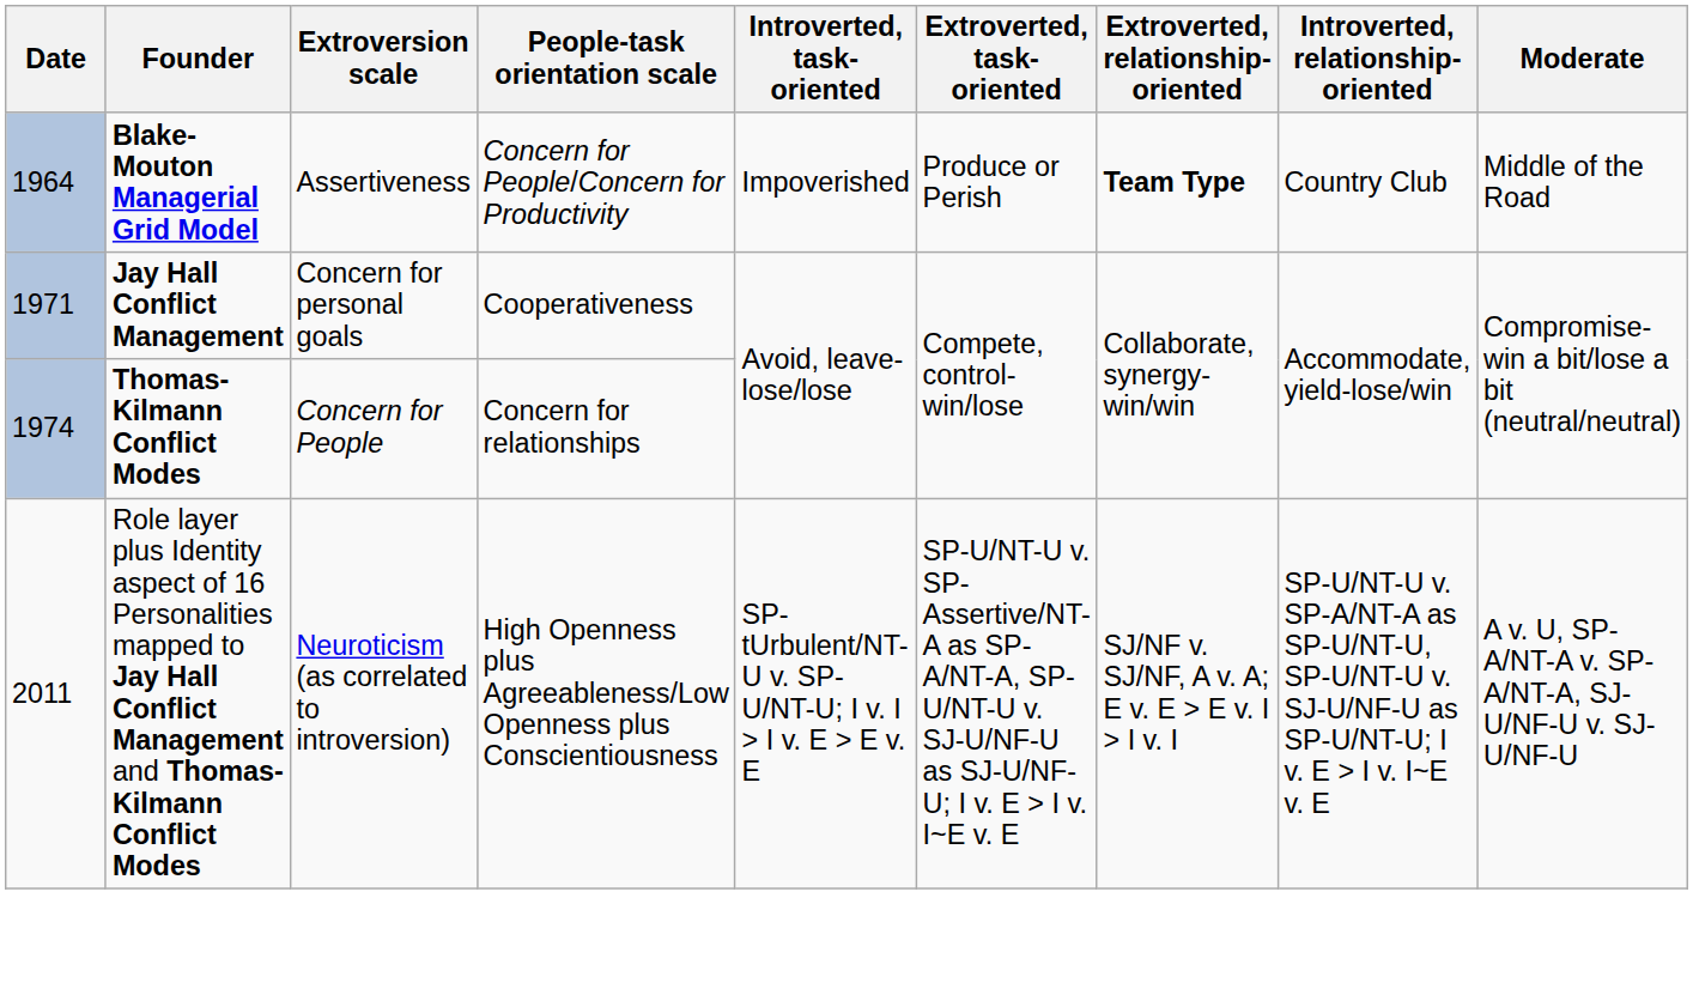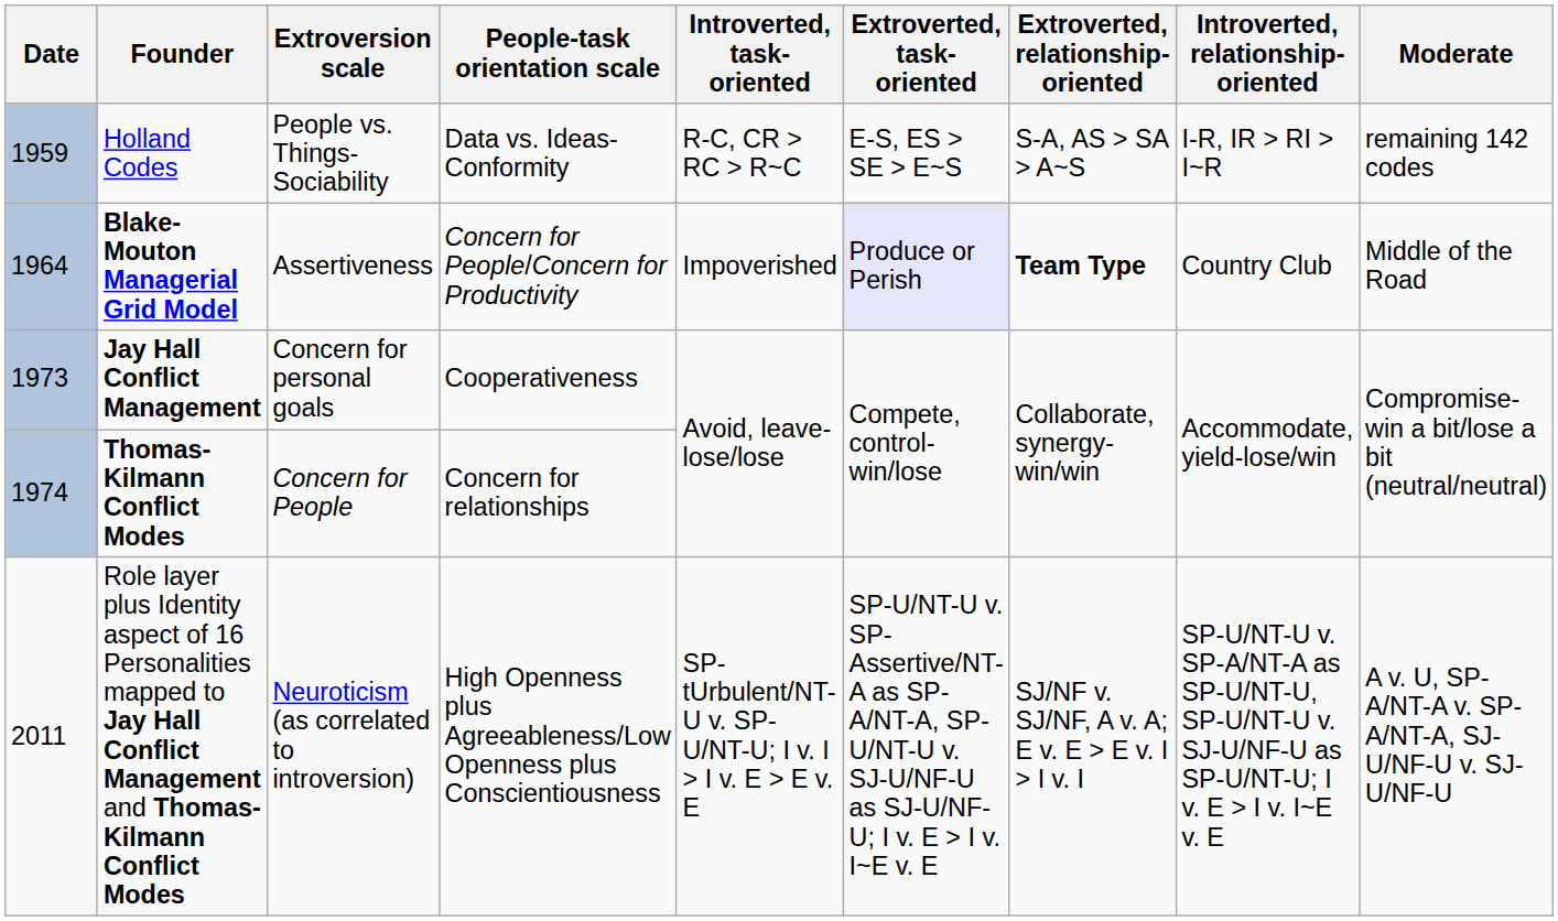+ row: 1959 | Holland Codes | People vs. Things-Sociability | Data vs. Ideas-Conformity | R-C, CR > RC > R~C | E-S, ES > SE > E~S | S-A, AS > SA > A~S | I-R, IR > RI > I~R | remaining 142 codes
Blake-Mouton Managerial Grid Model | Extroverted, task-oriented: no background -> lavender background
Jay Hall Conflict Management | Date: 1971 -> 1973
